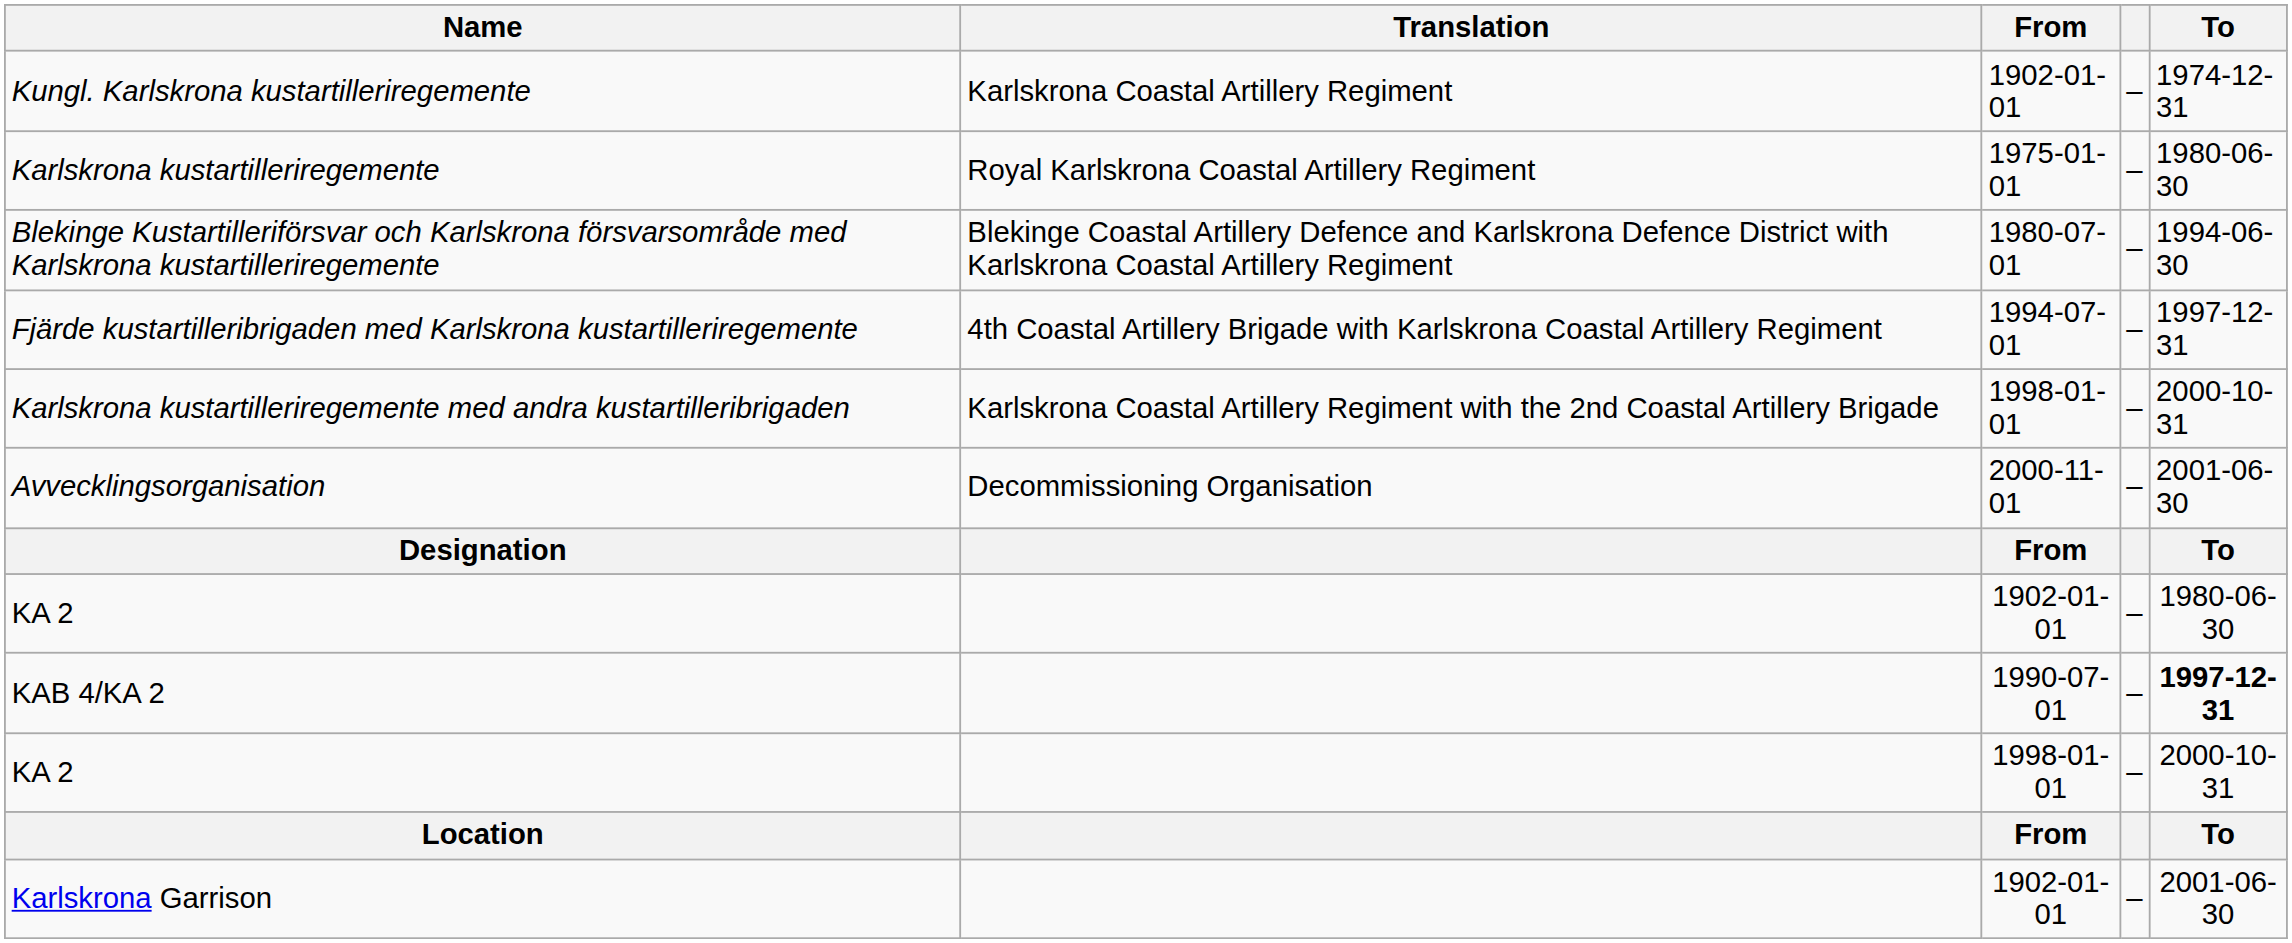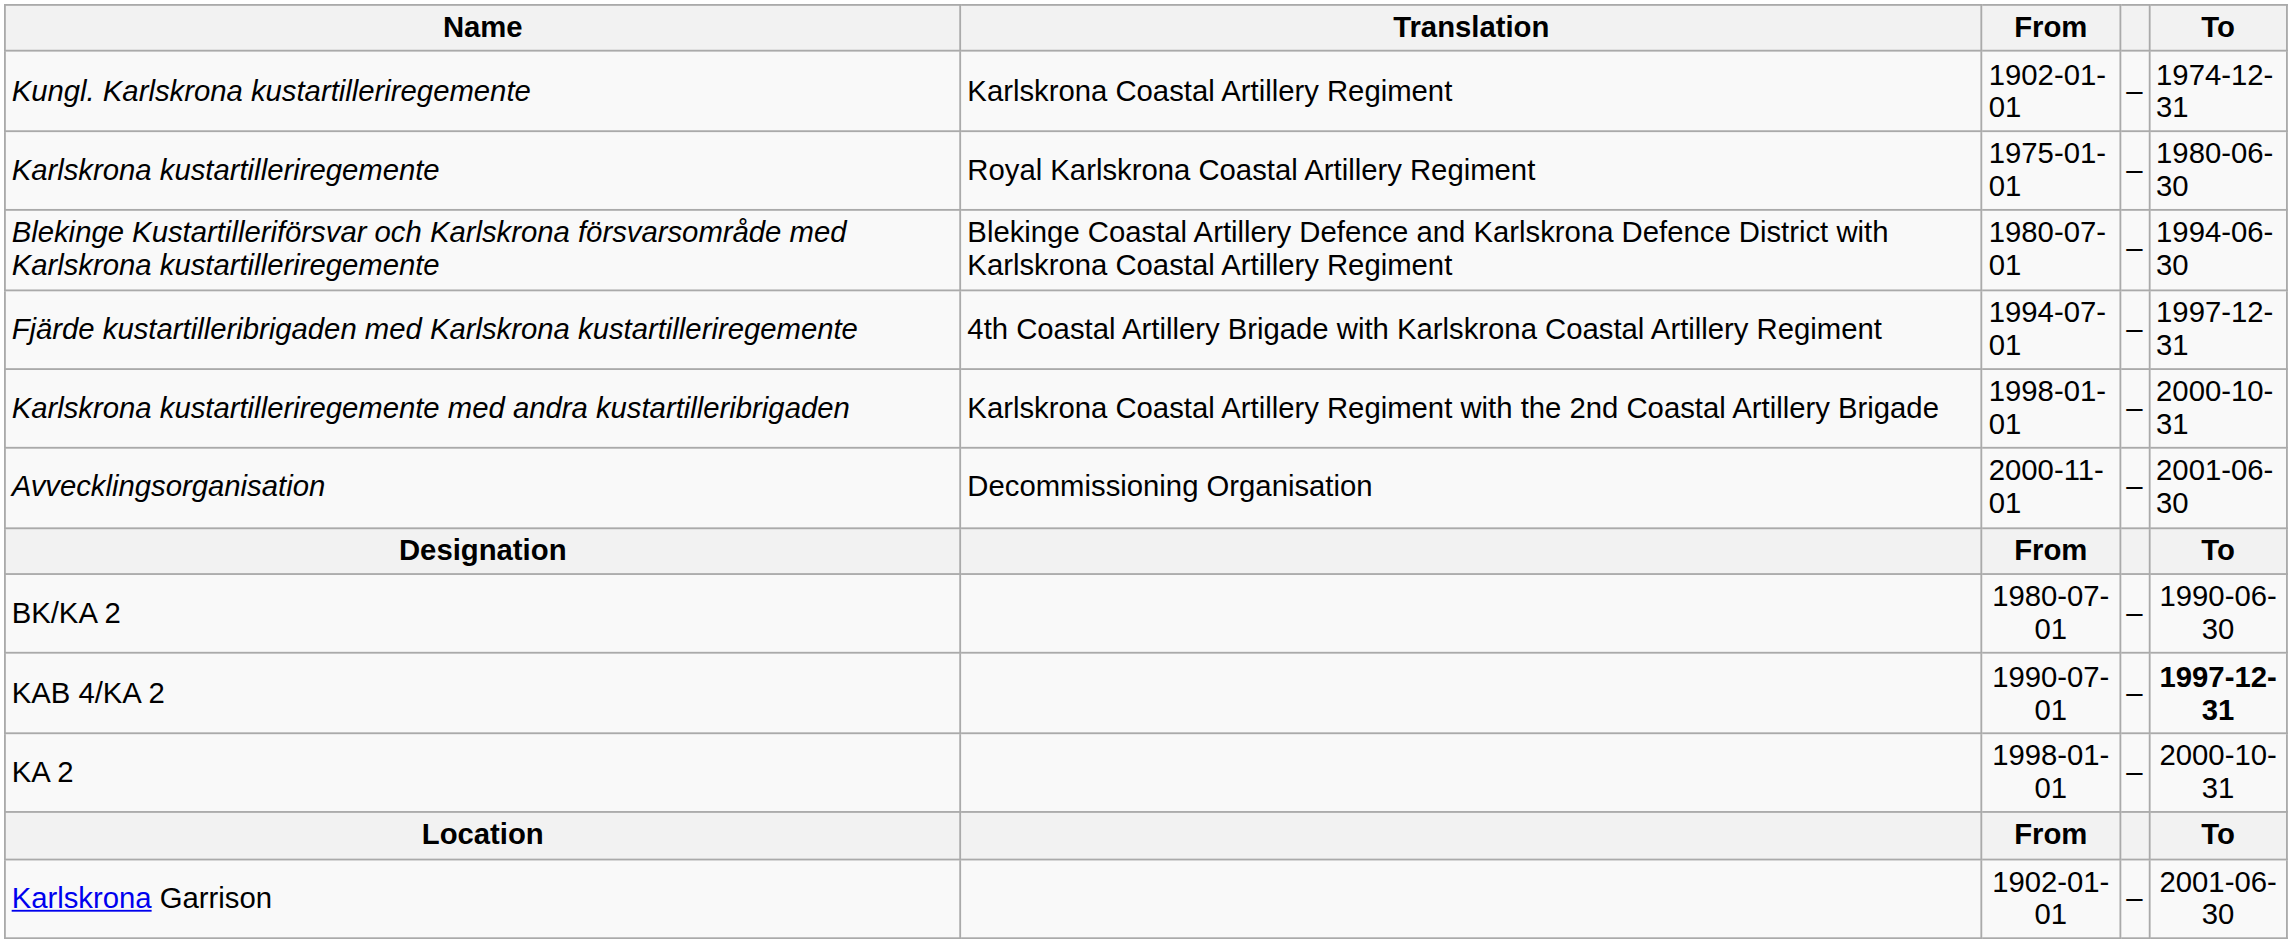- row: KA 2 | 1902-01-01 | – | 1980-06-30
+ row: BK/KA 2 | 1980-07-01 | – | 1990-06-30
